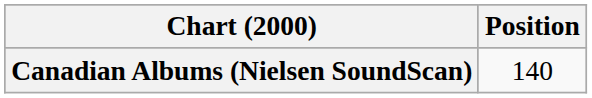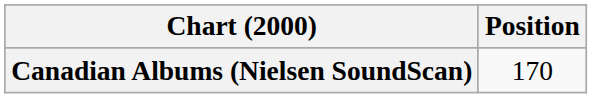Canadian Albums (Nielsen SoundScan) | Position: 140 -> 170
